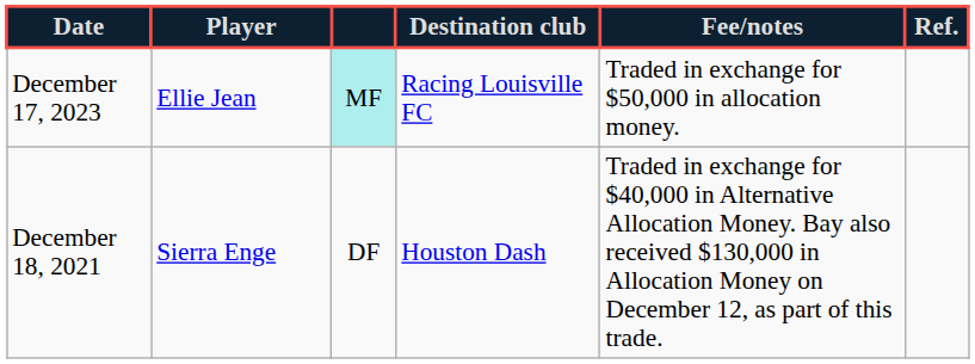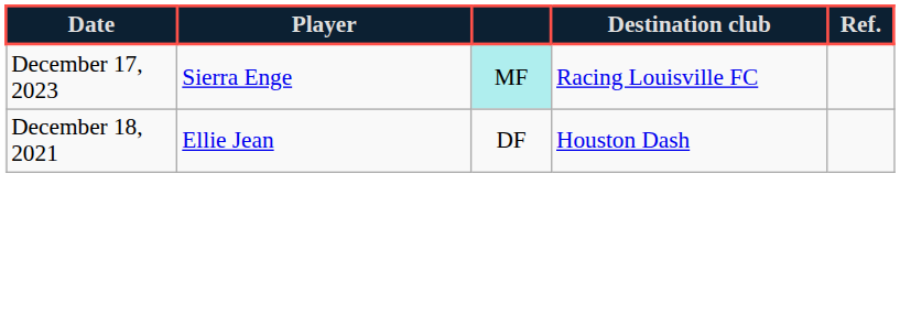- column: Fee/notes | Traded in exchange for $50,000 in allocation money. | Traded in exchange for $40,000 in Alternative Allocation Money. Bay also received $130,000 in Allocation Money on December 12, as part of this trade.
December 17, 2023 | Player: Ellie Jean -> Sierra Enge
December 18, 2021 | Player: Sierra Enge -> Ellie Jean
